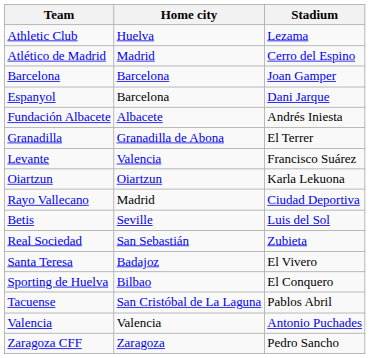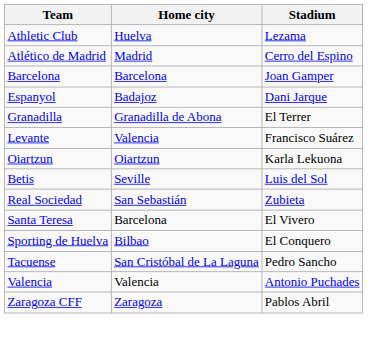Espanyol | Home city: Barcelona -> Badajoz
- row: Fundación Albacete | Albacete | Andrés Iniesta
- row: Rayo Vallecano | Madrid | Ciudad Deportiva
Santa Teresa | Home city: Badajoz -> Barcelona
Tacuense | Stadium: Pablos Abril -> Pedro Sancho
Zaragoza CFF | Stadium: Pedro Sancho -> Pablos Abril
